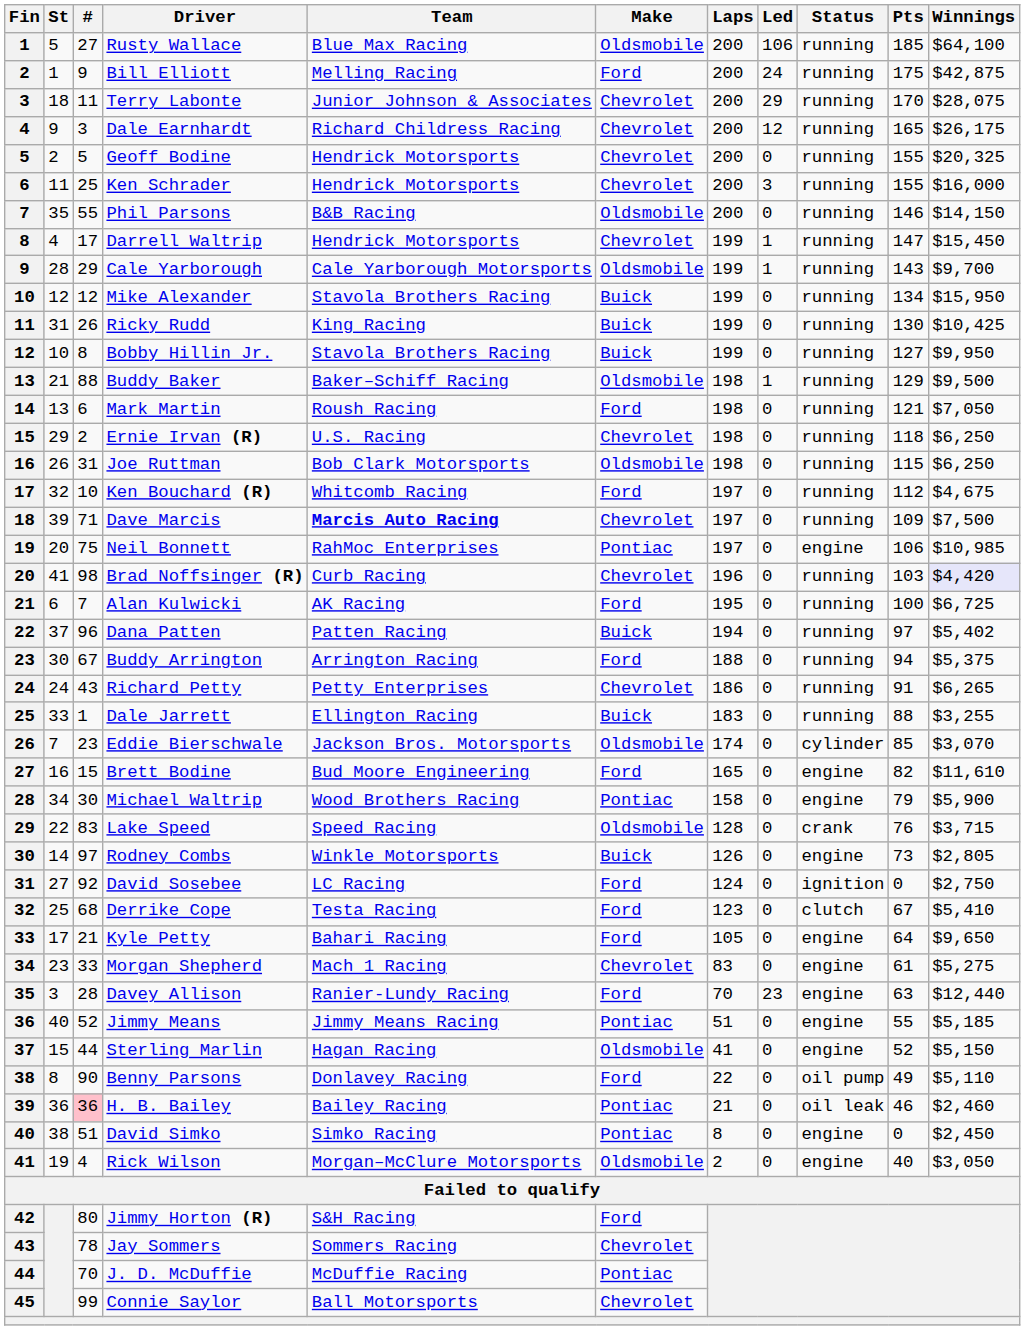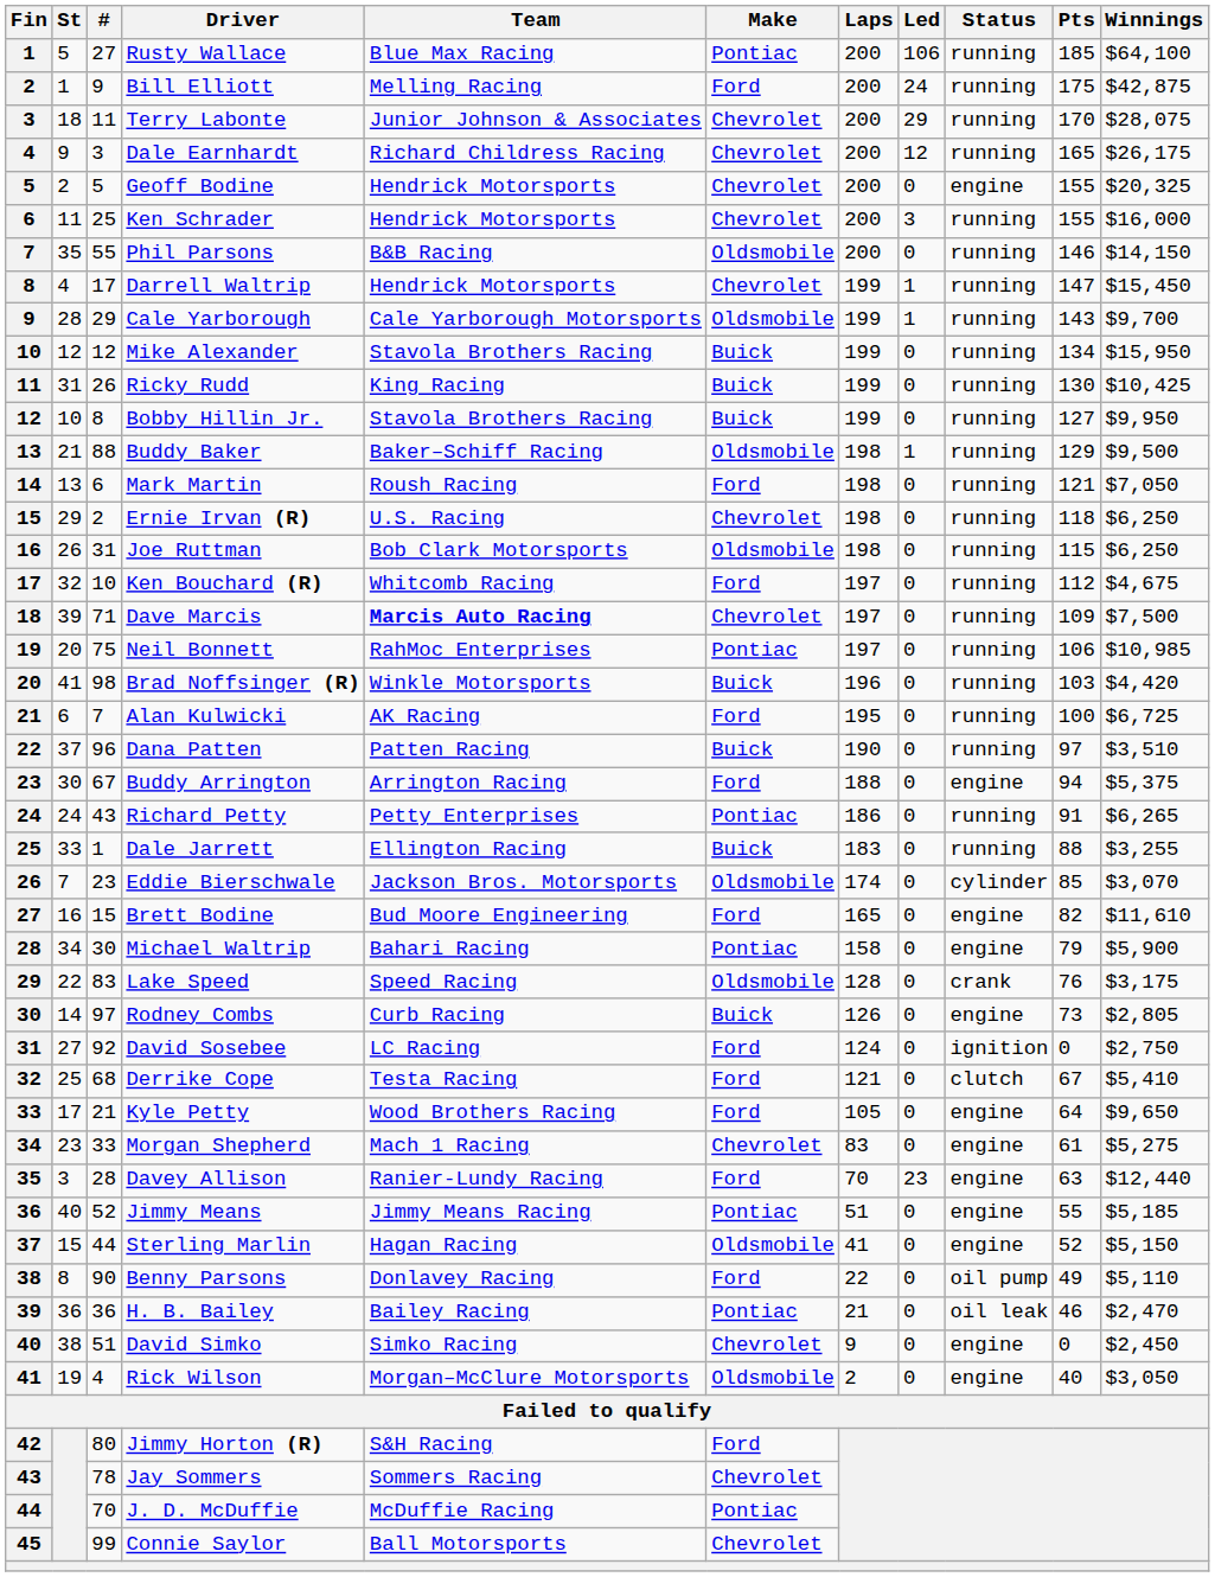Rusty Wallace | Make: Oldsmobile -> Pontiac
Geoff Bodine | Status: running -> engine
Neil Bonnett | Status: engine -> running
Brad Noffsinger (R) | Team: Curb Racing -> Winkle Motorsports
Brad Noffsinger (R) | Make: Chevrolet -> Buick
Brad Noffsinger (R) | Winnings: lavender background -> no background
Dana Patten | Laps: 194 -> 190
Dana Patten | Winnings: $5,402 -> $3,510
Buddy Arrington | Status: running -> engine
Richard Petty | Make: Chevrolet -> Pontiac
Michael Waltrip | Team: Wood Brothers Racing -> Bahari Racing
Lake Speed | Winnings: $3,715 -> $3,175
Rodney Combs | Team: Winkle Motorsports -> Curb Racing
Derrike Cope | Laps: 123 -> 121
Kyle Petty | Team: Bahari Racing -> Wood Brothers Racing
H. B. Bailey | #: pink background -> no background
H. B. Bailey | Winnings: $2,460 -> $2,470
David Simko | Make: Pontiac -> Chevrolet
David Simko | Laps: 8 -> 9
